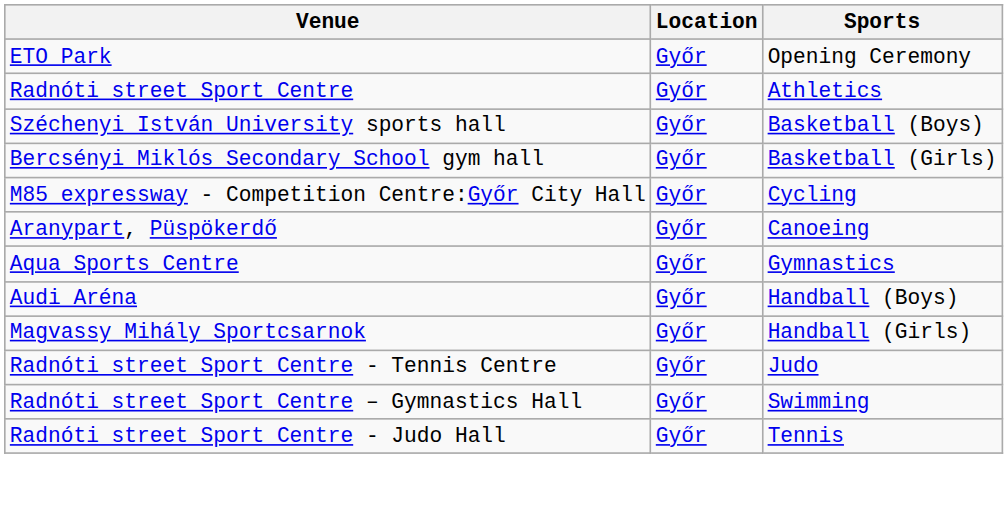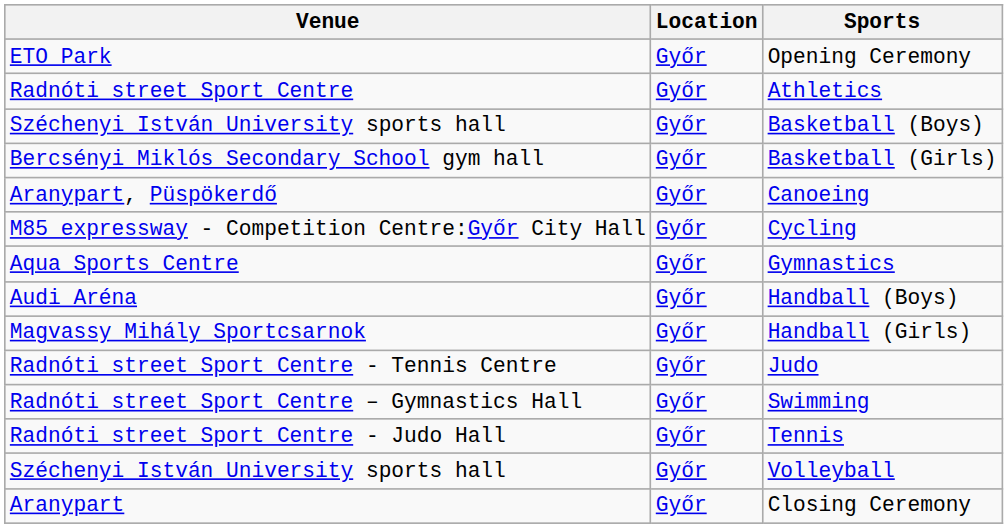rows swapped: Canoeing <-> Cycling
+ row: Széchenyi István University sports hall | Győr | Volleyball
+ row: Aranypart | Győr | Closing Ceremony
